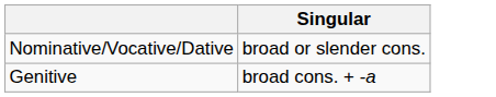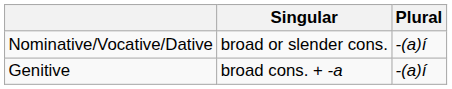+ column: Plural | -(a)í | -(a)í
